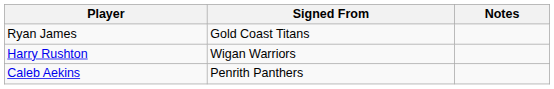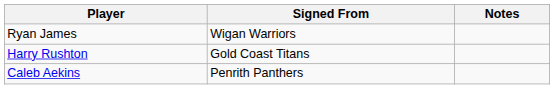Ryan James | Signed From: Gold Coast Titans -> Wigan Warriors
Harry Rushton | Signed From: Wigan Warriors -> Gold Coast Titans
